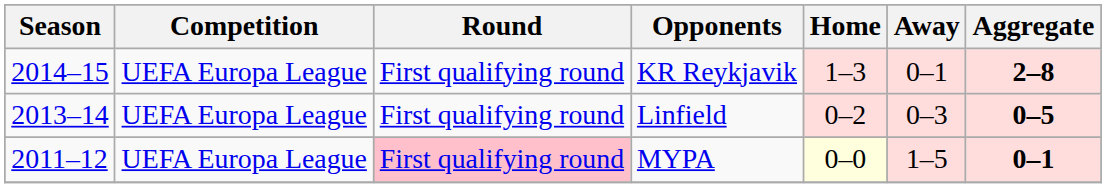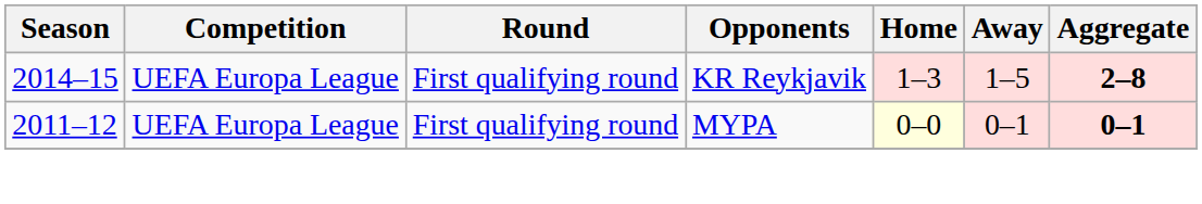KR Reykjavik | Away: 0–1 -> 1–5
- row: 2013–14 | UEFA Europa League | First qualifying round | Linfield | 0–2 | 0–3 | 0–5
MYPA | Round: pink background -> no background
MYPA | Away: 1–5 -> 0–1
